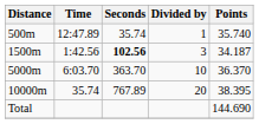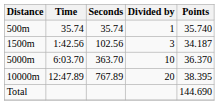500m | Time: 12:47.89 -> 35.74
1500m | Seconds: bold -> normal
10000m | Time: 35.74 -> 12:47.89
